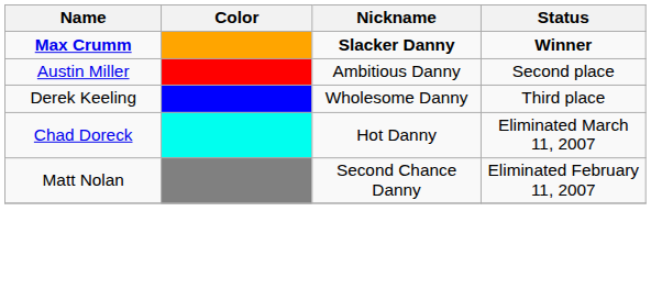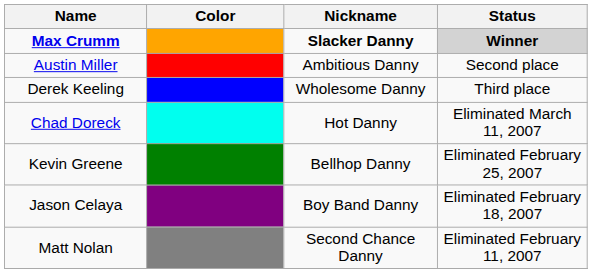Max Crumm | Status: no background -> lightgrey background
+ row: Kevin Greene | Bellhop Danny | Eliminated February 25, 2007
+ row: Jason Celaya | Boy Band Danny | Eliminated February 18, 2007
